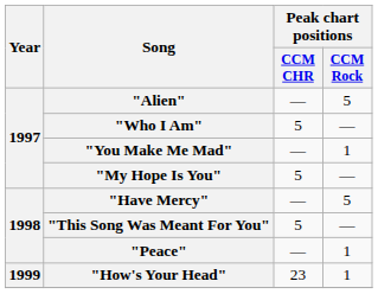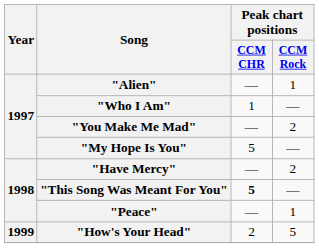"Alien" | Peak chart positions / CCM Rock: 5 -> 1
"Who I Am" | Peak chart positions / CCM CHR: 5 -> 1
"You Make Me Mad" | Peak chart positions / CCM Rock: 1 -> 2
"Have Mercy" | Peak chart positions / CCM Rock: 5 -> 2
"This Song Was Meant For You" | Peak chart positions / CCM CHR: normal -> bold
"How's Your Head" | Peak chart positions / CCM CHR: 23 -> 2
"How's Your Head" | Peak chart positions / CCM Rock: 1 -> 5
